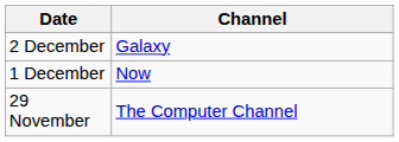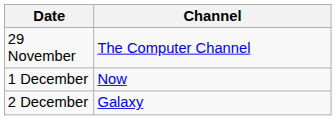rows swapped: 29 November <-> 2 December
